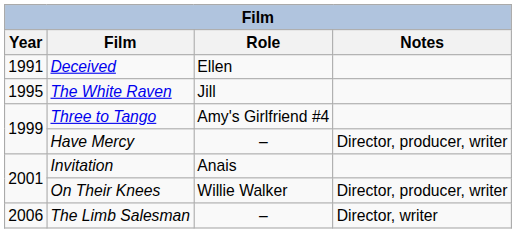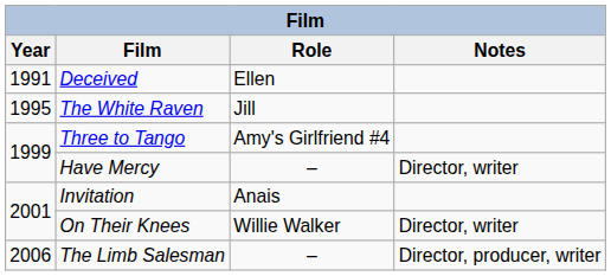Have Mercy | Notes: Director, producer, writer -> Director, writer
On Their Knees | Notes: Director, producer, writer -> Director, writer
The Limb Salesman | Notes: Director, writer -> Director, producer, writer
